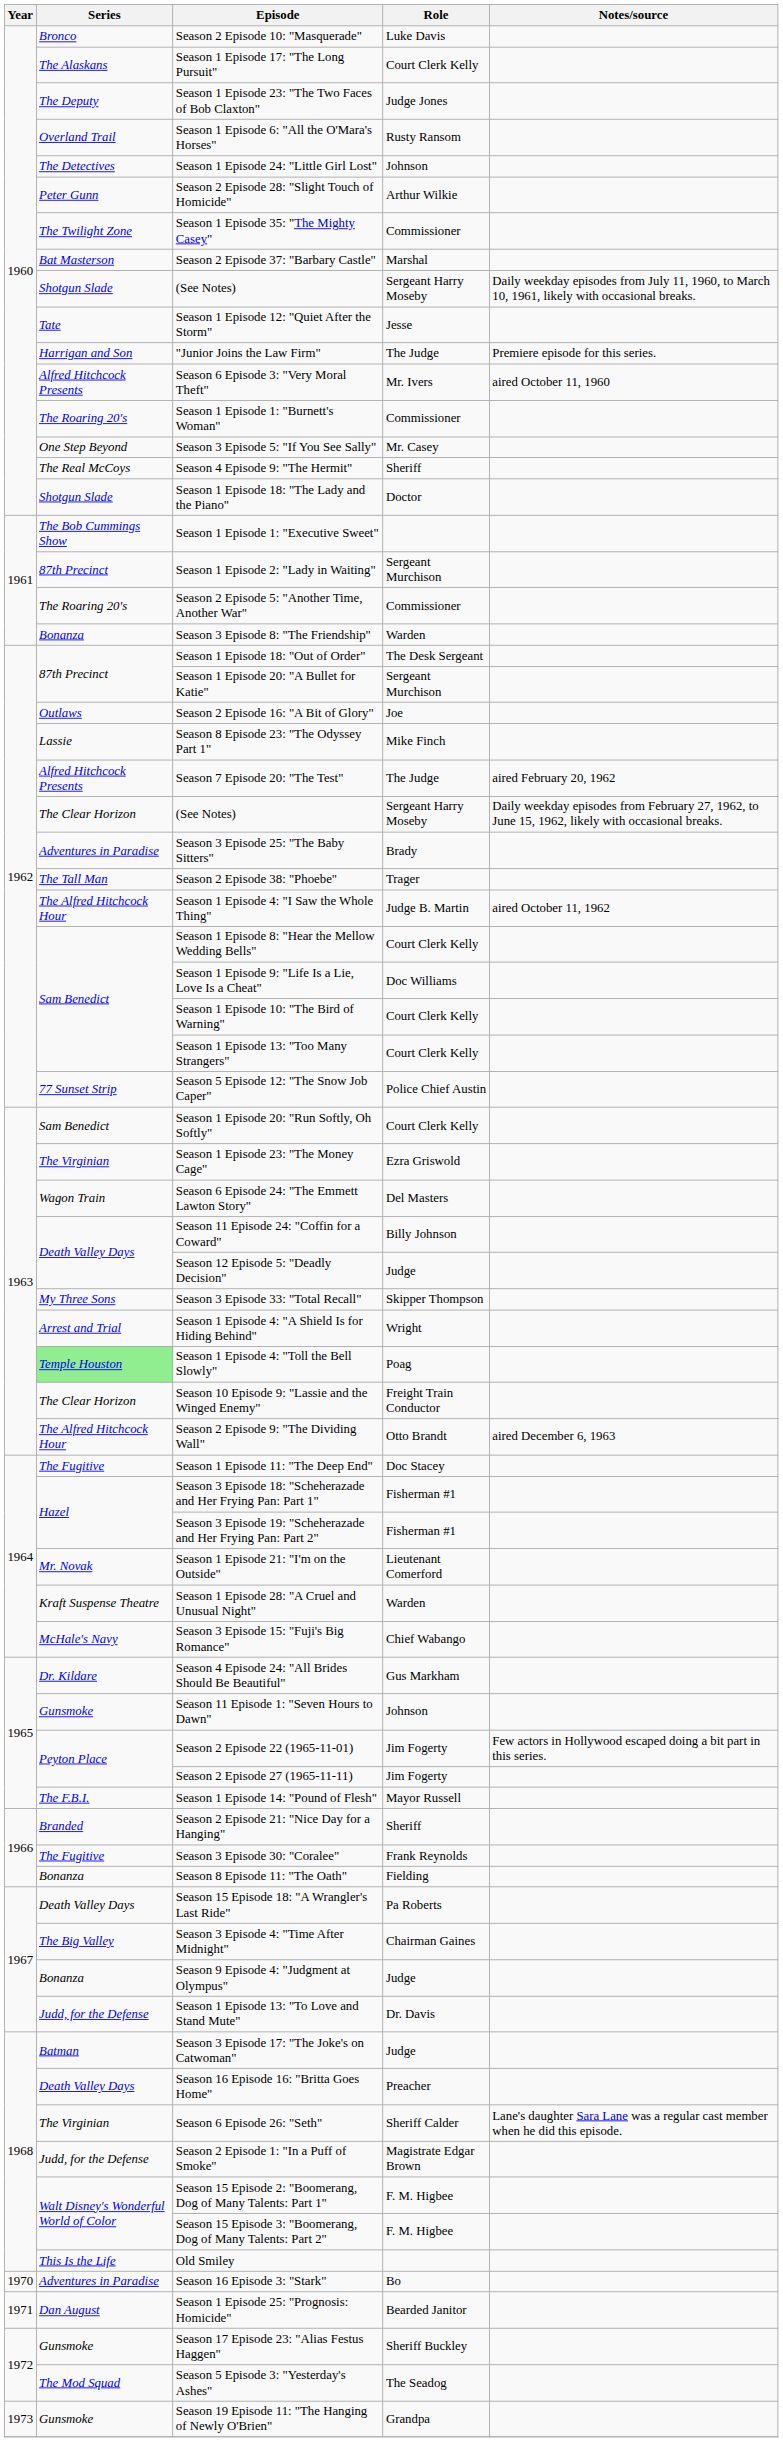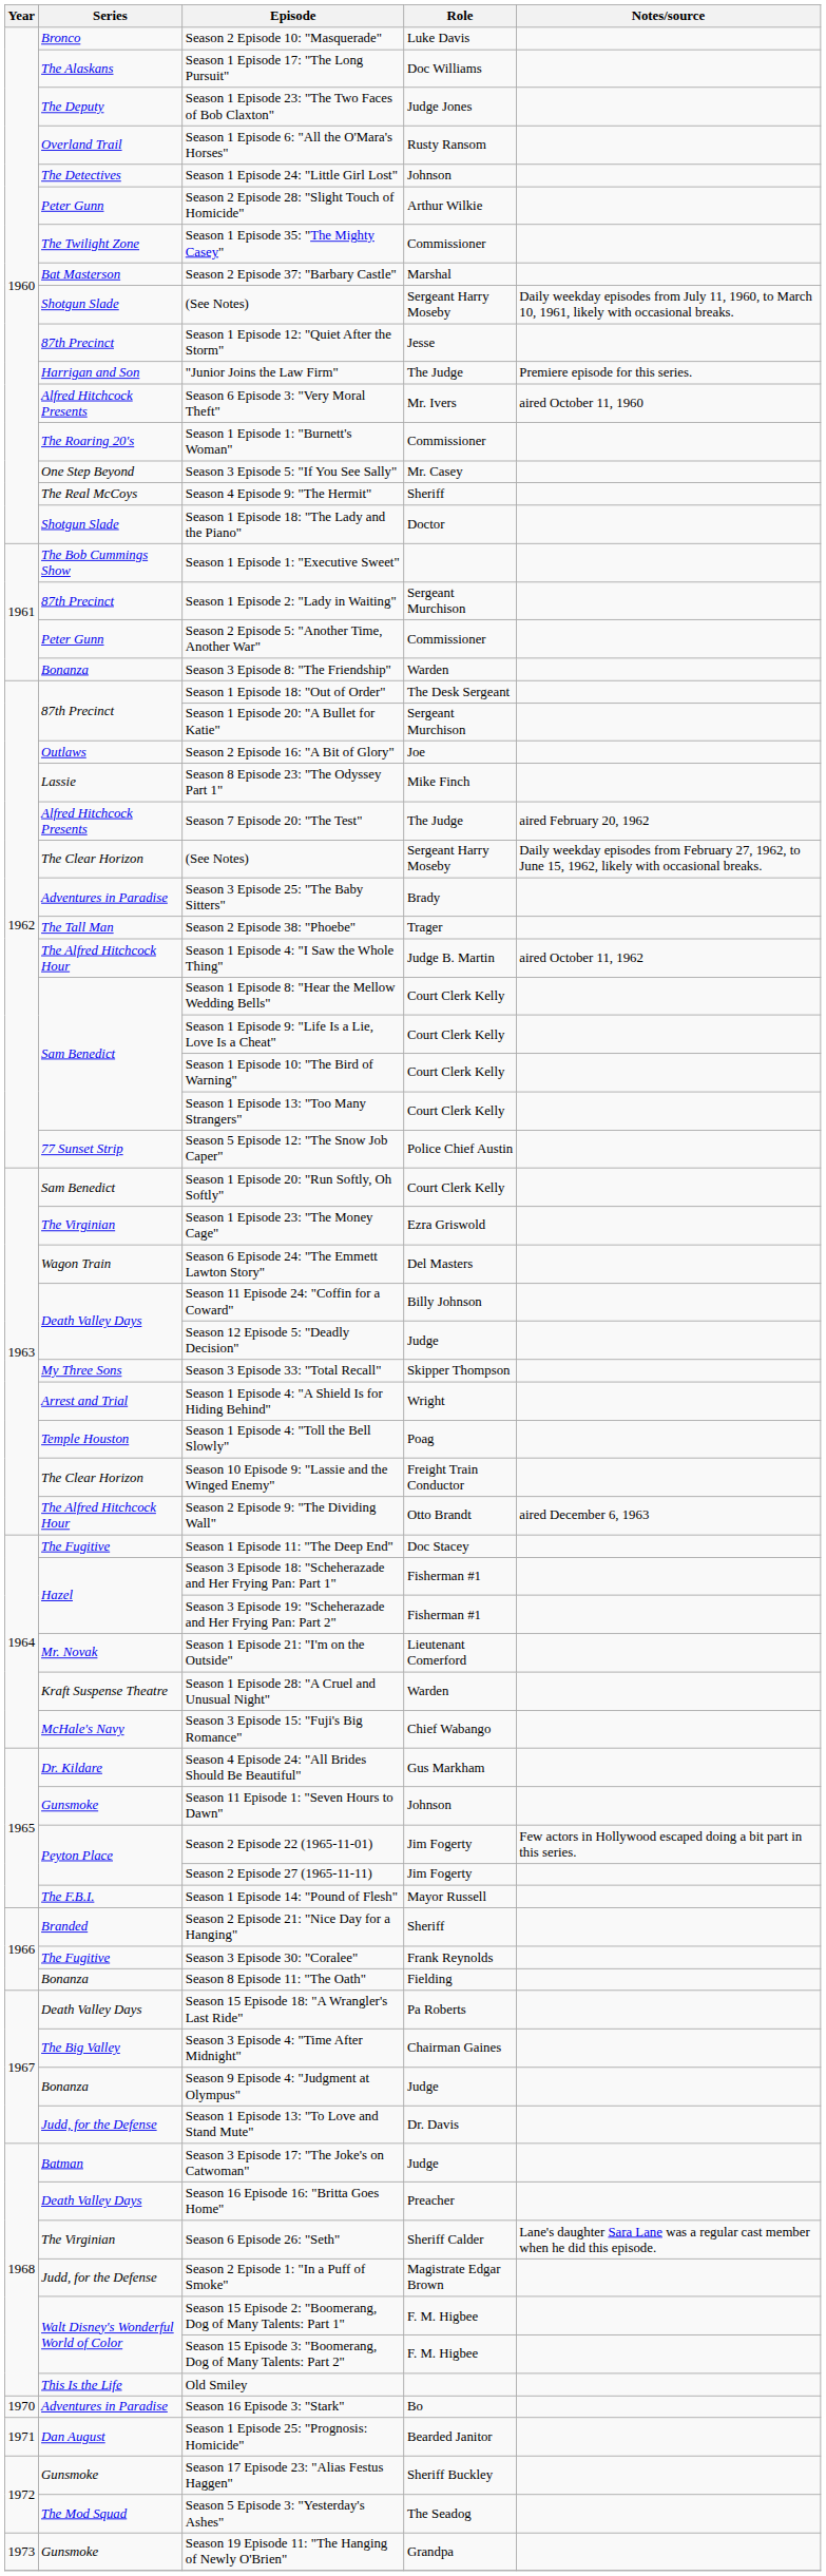Season 1 Episode 17: "The Long Pursuit" | Role: Court Clerk Kelly -> Doc Williams
Season 1 Episode 12: "Quiet After the Storm" | Series: Tate -> 87th Precinct
Season 2 Episode 5: "Another Time, Another War" | Series: The Roaring 20's -> Peter Gunn
Season 1 Episode 9: "Life Is a Lie, Love Is a Cheat" | Role: Doc Williams -> Court Clerk Kelly
Season 1 Episode 4: "Toll the Bell Slowly" | Series: lightgreen background -> no background
